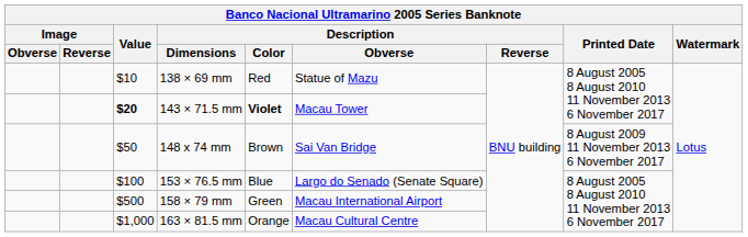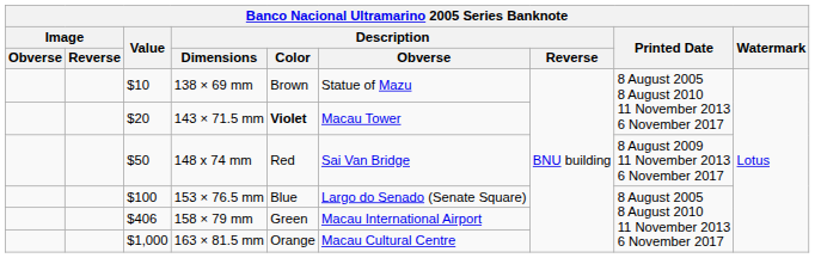138 × 69 mm | Description / Color: Red -> Brown
143 × 71.5 mm | Value: bold -> normal
148 x 74 mm | Description / Color: Brown -> Red
158 × 79 mm | Value: $500 -> $406
